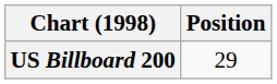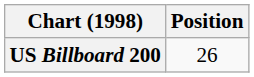US Billboard 200 | Position: 29 -> 26
